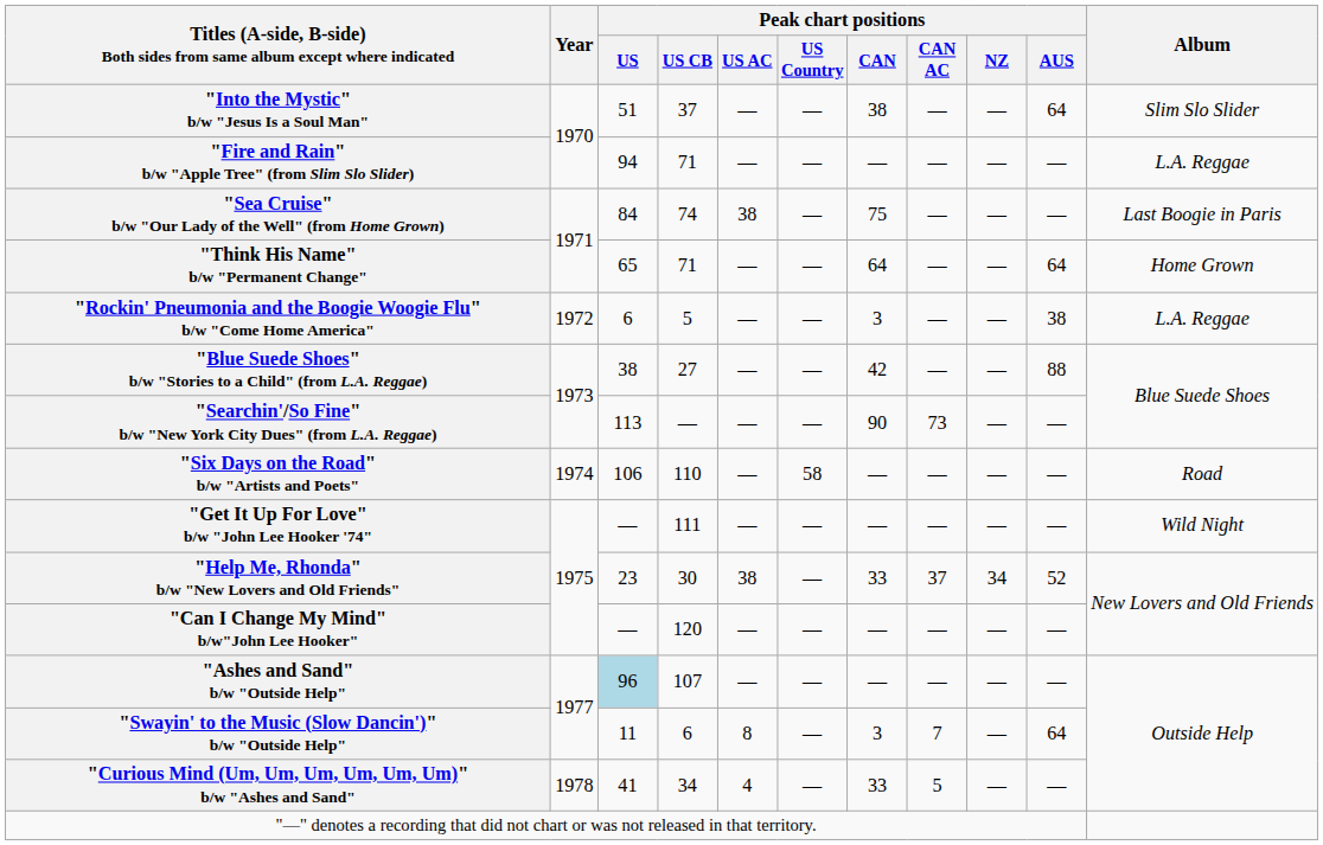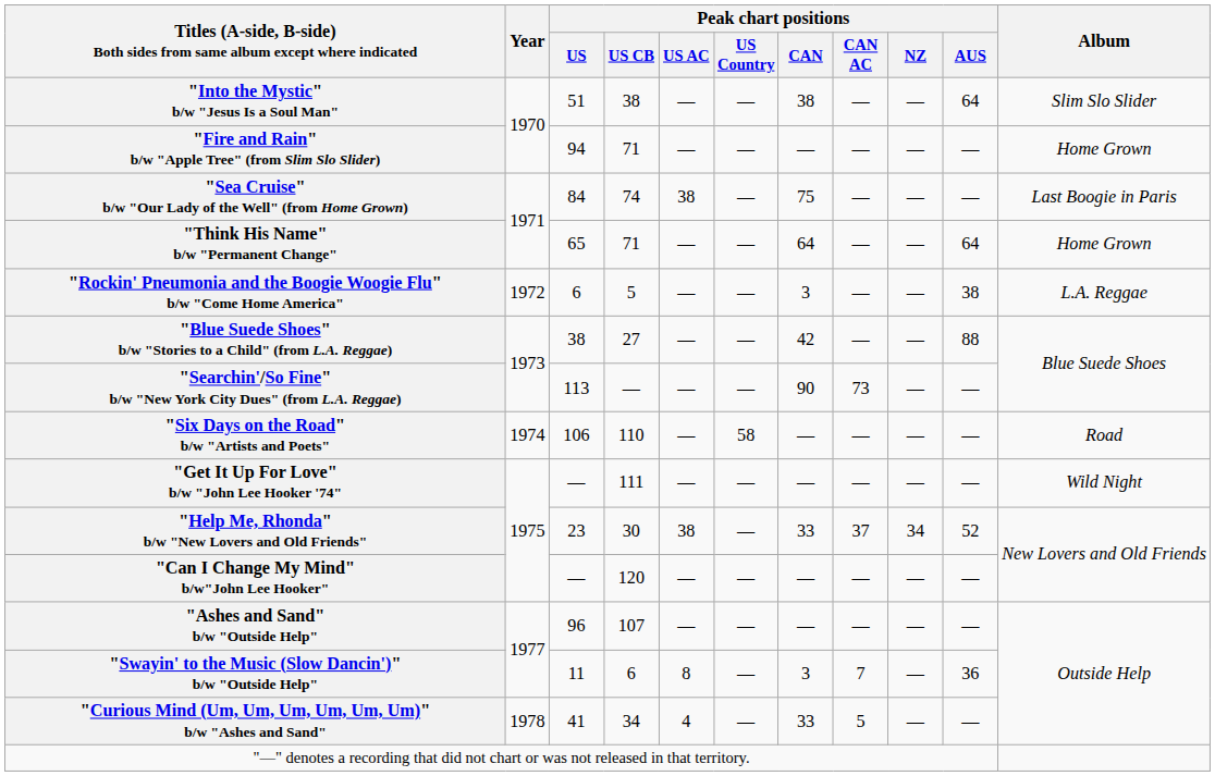"Into the Mystic" b/w "Jesus Is a Soul Man" | Peak chart positions / US CB: 37 -> 38
"Fire and Rain" b/w "Apple Tree" (from Slim Slo Slider) | Album: L.A. Reggae -> Home Grown
"Ashes and Sand" b/w "Outside Help" | Peak chart positions / US: lightblue background -> no background
"Swayin' to the Music (Slow Dancin')" b/w "Outside Help" | Peak chart positions / AUS: 64 -> 36
